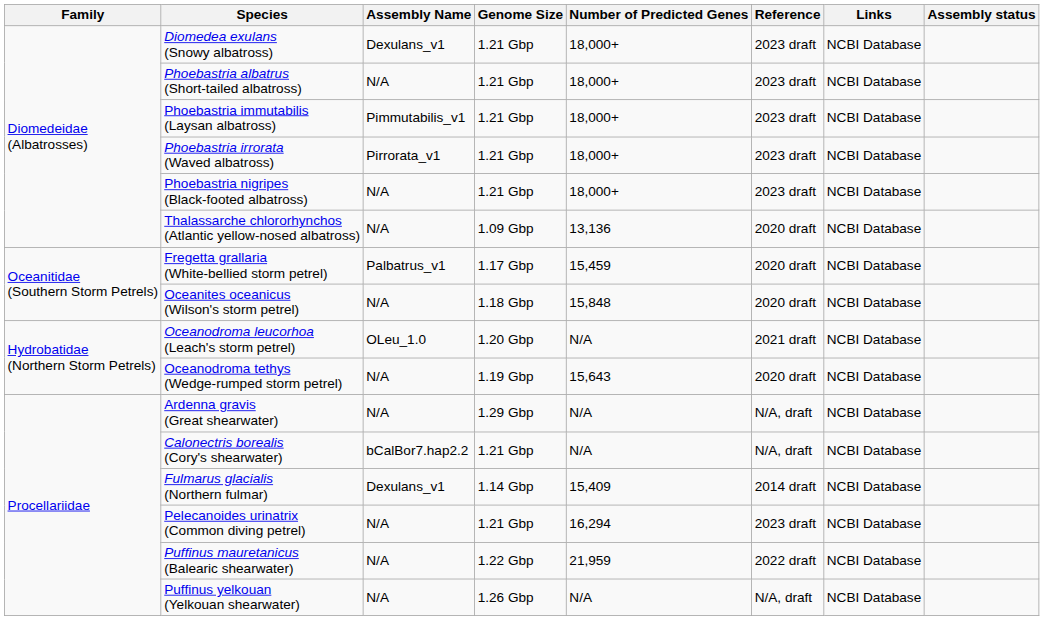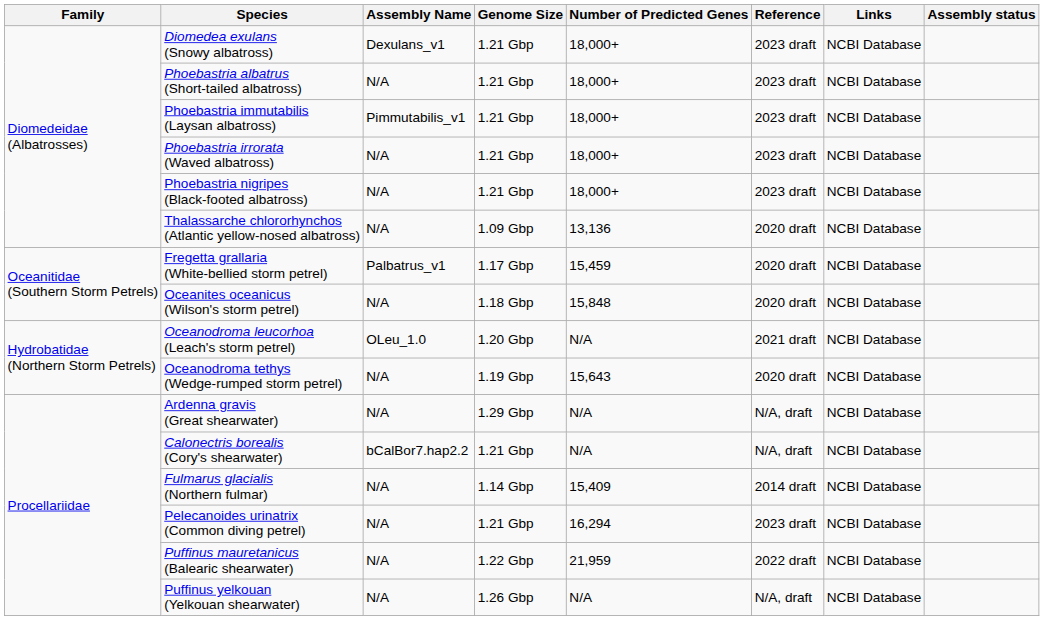Phoebastria irrorata (Waved albatross) | Assembly Name: Pirrorata_v1 -> N/A
Fulmarus glacialis (Northern fulmar) | Assembly Name: Dexulans_v1 -> N/A
